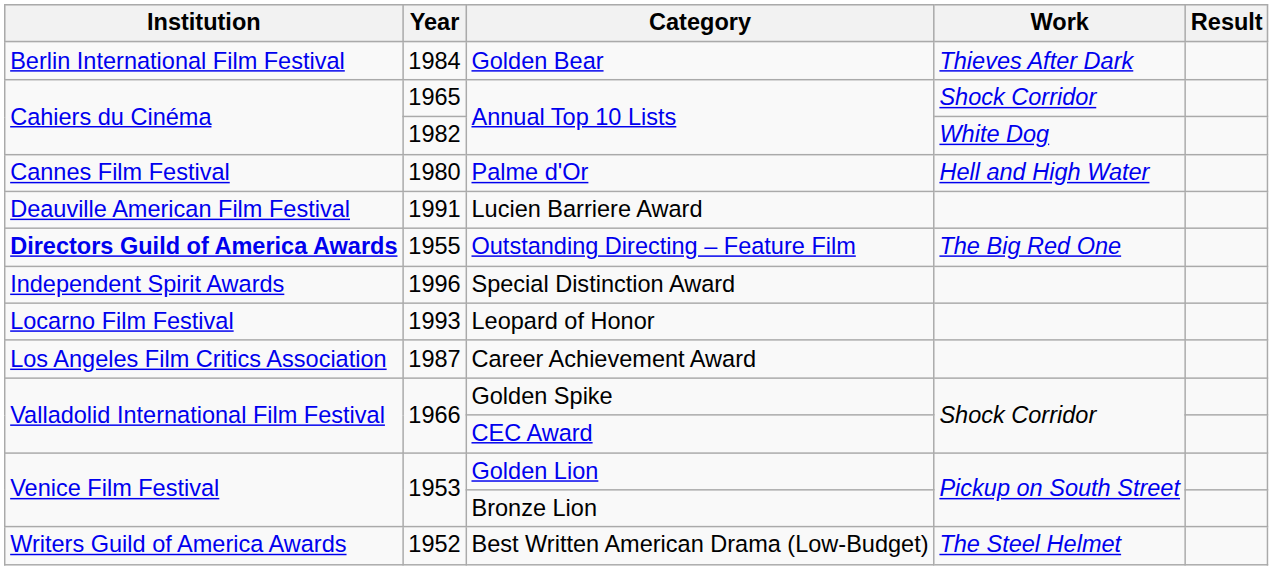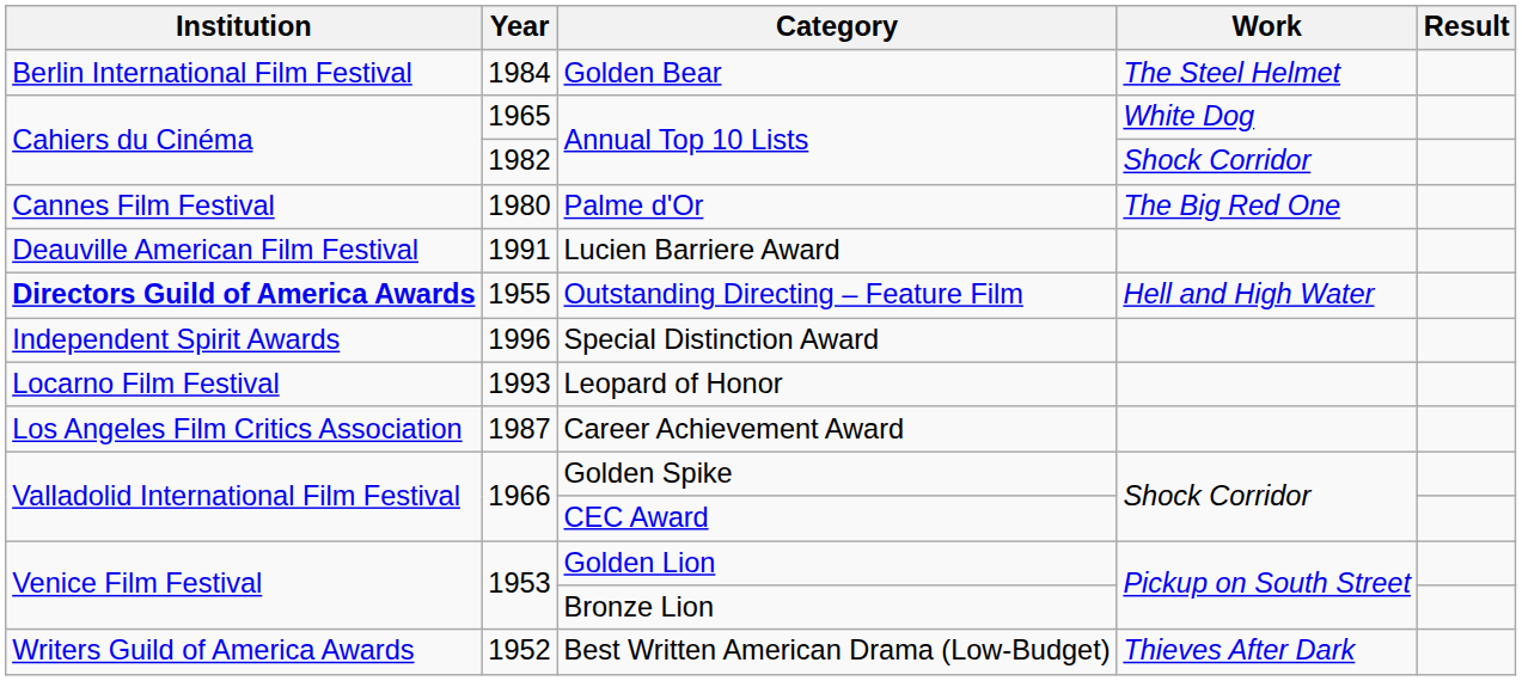Golden Bear | Work: Thieves After Dark -> The Steel Helmet
1965 / Annual Top 10 Lists | Work: Shock Corridor -> White Dog
1982 / Annual Top 10 Lists | Work: White Dog -> Shock Corridor
Palme d'Or | Work: Hell and High Water -> The Big Red One
Outstanding Directing – Feature Film | Work: The Big Red One -> Hell and High Water
Best Written American Drama (Low-Budget) | Work: The Steel Helmet -> Thieves After Dark
